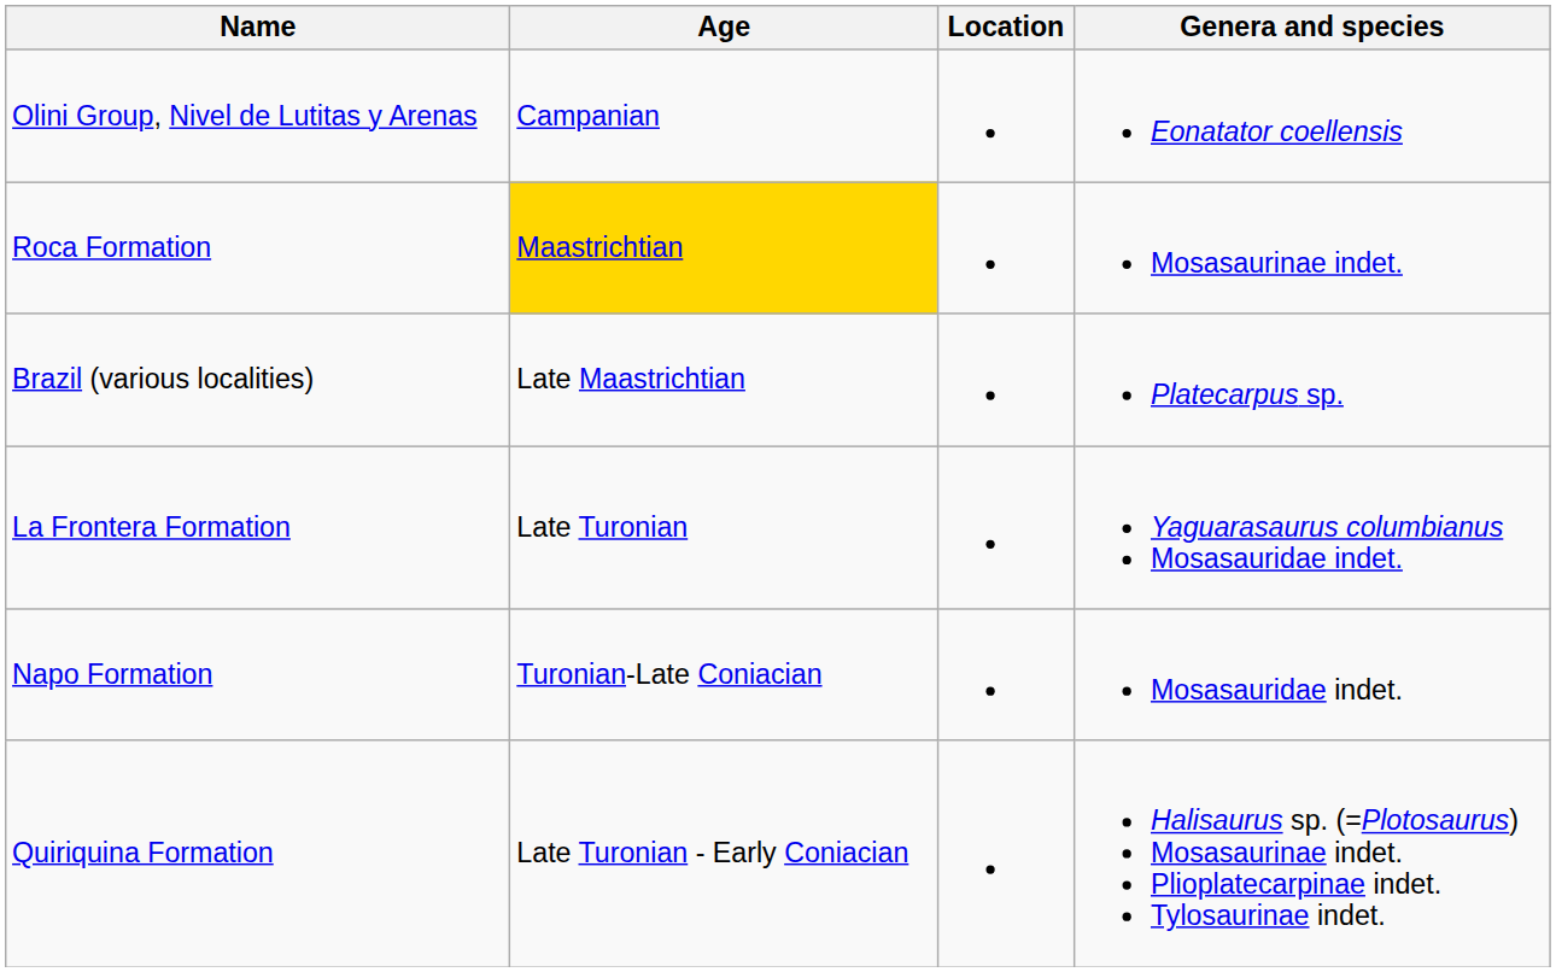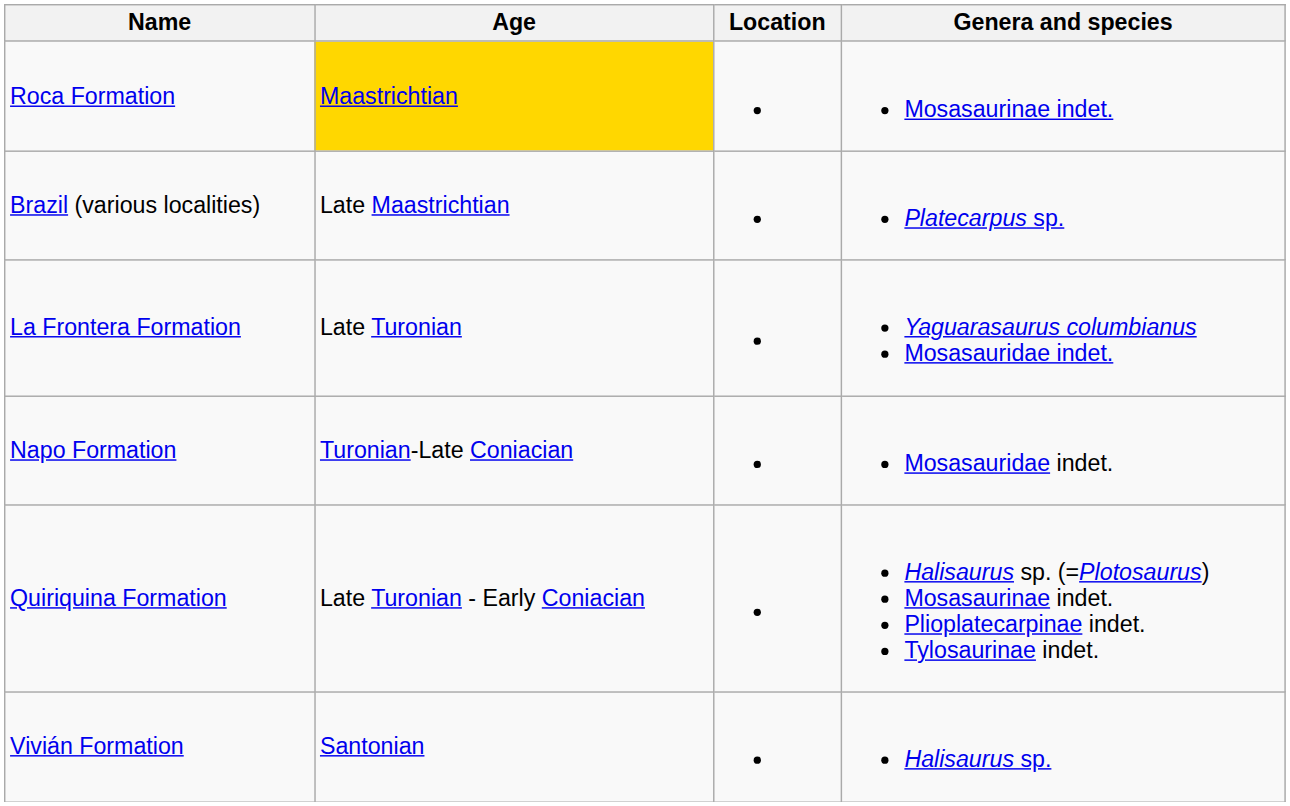- row: Olini Group, Nivel de Lutitas y Arenas | Campanian | Eonatator coellensis
+ row: Vivián Formation | Santonian | Halisaurus sp.
